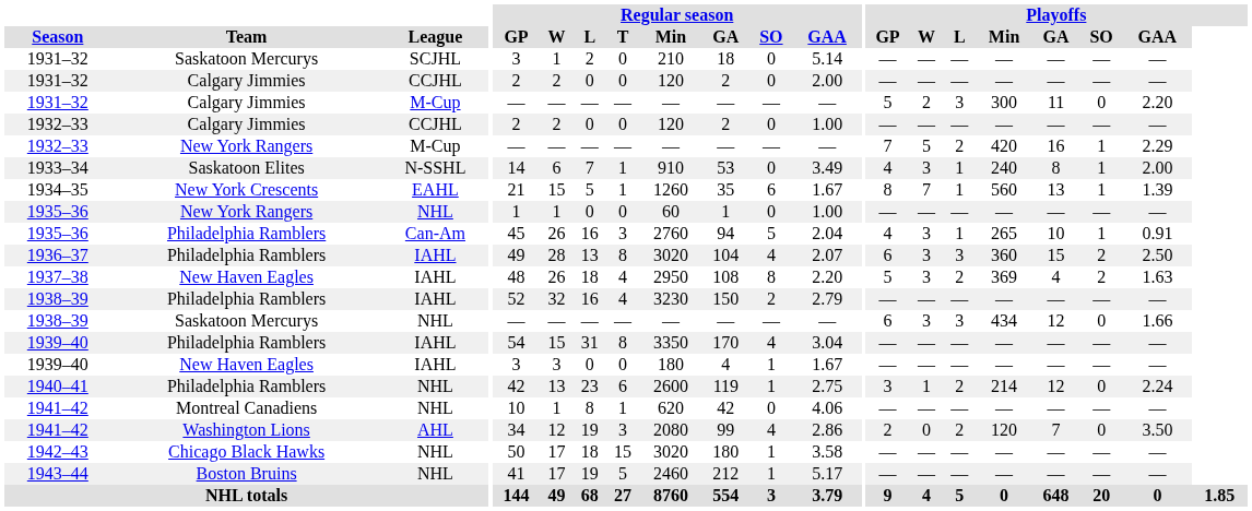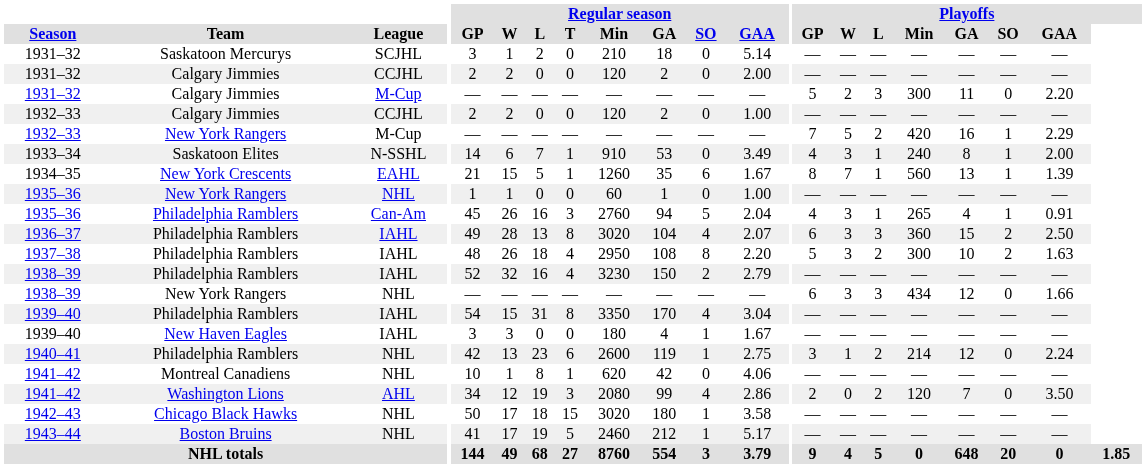1935–36 / Can-Am | Playoffs / GA: 10 -> 4
1937–38 | Team: New Haven Eagles -> Philadelphia Ramblers
1937–38 | Playoffs / Min: 369 -> 300
1937–38 | Playoffs / GA: 4 -> 10
1938–39 / NHL | Team: Saskatoon Mercurys -> New York Rangers
